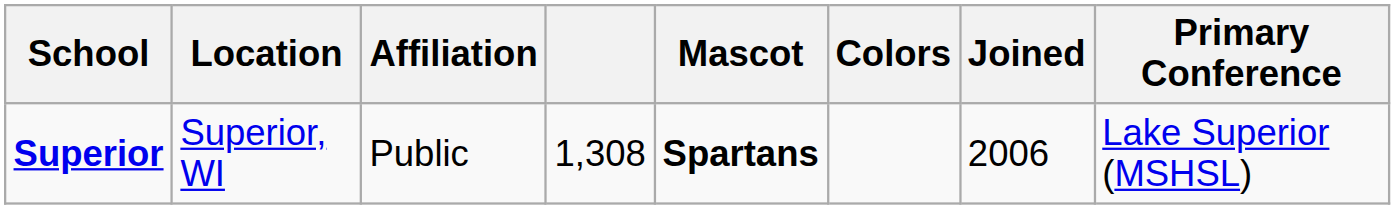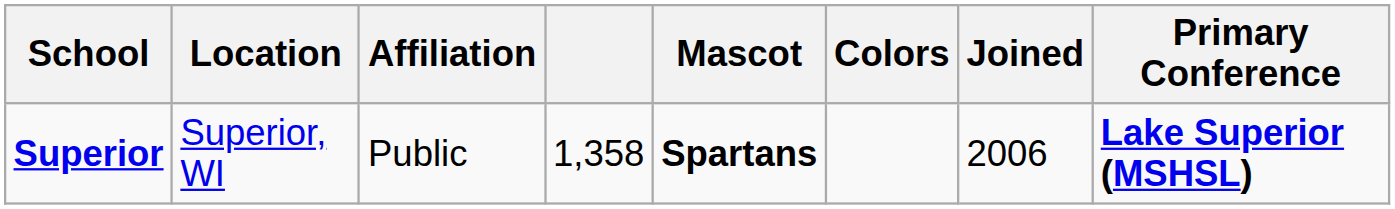Superior | column 4: 1,308 -> 1,358
Superior | Primary Conference: normal -> bold
